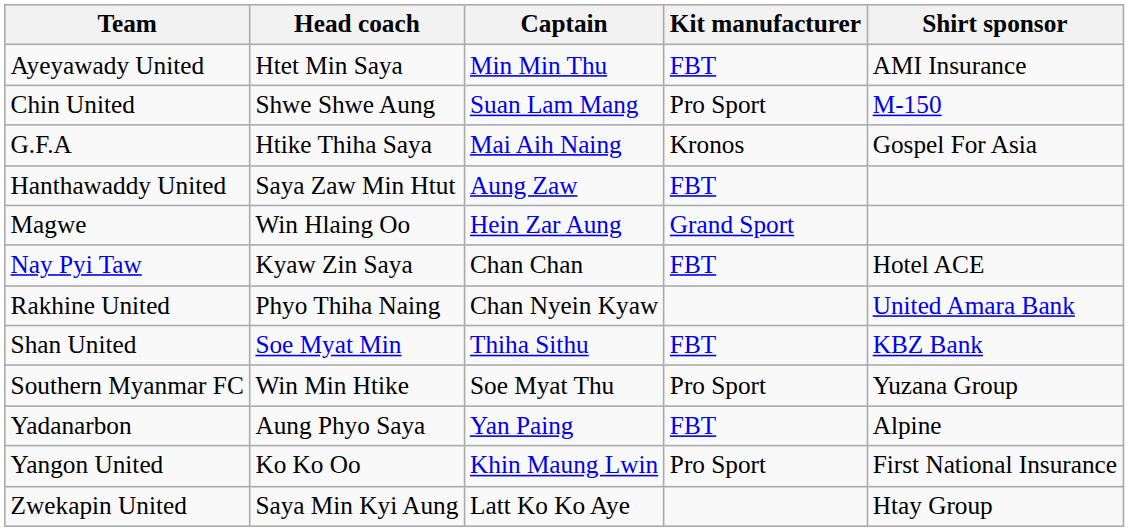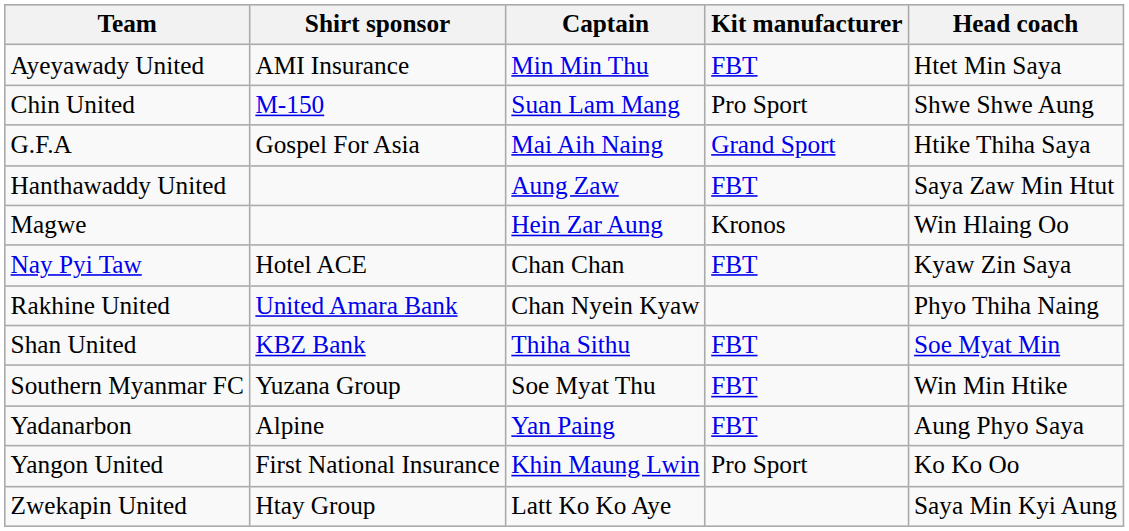columns swapped: Head coach <-> Shirt sponsor
G.F.A | Kit manufacturer: Kronos -> Grand Sport
Magwe | Kit manufacturer: Grand Sport -> Kronos
Southern Myanmar FC | Kit manufacturer: Pro Sport -> FBT
